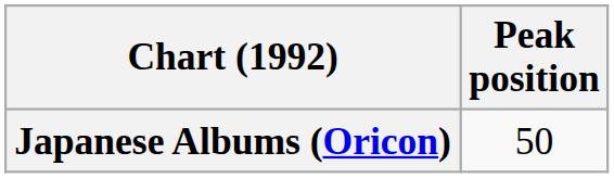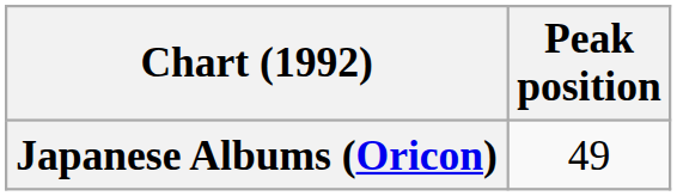Japanese Albums (Oricon) | Peak position: 50 -> 49
